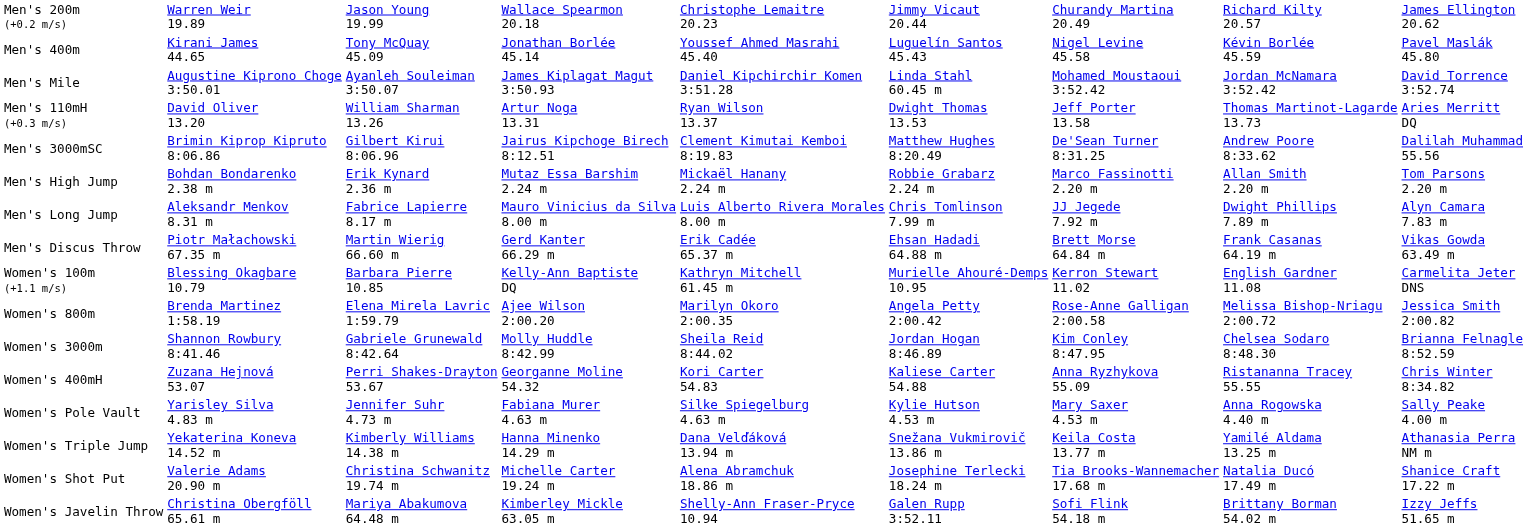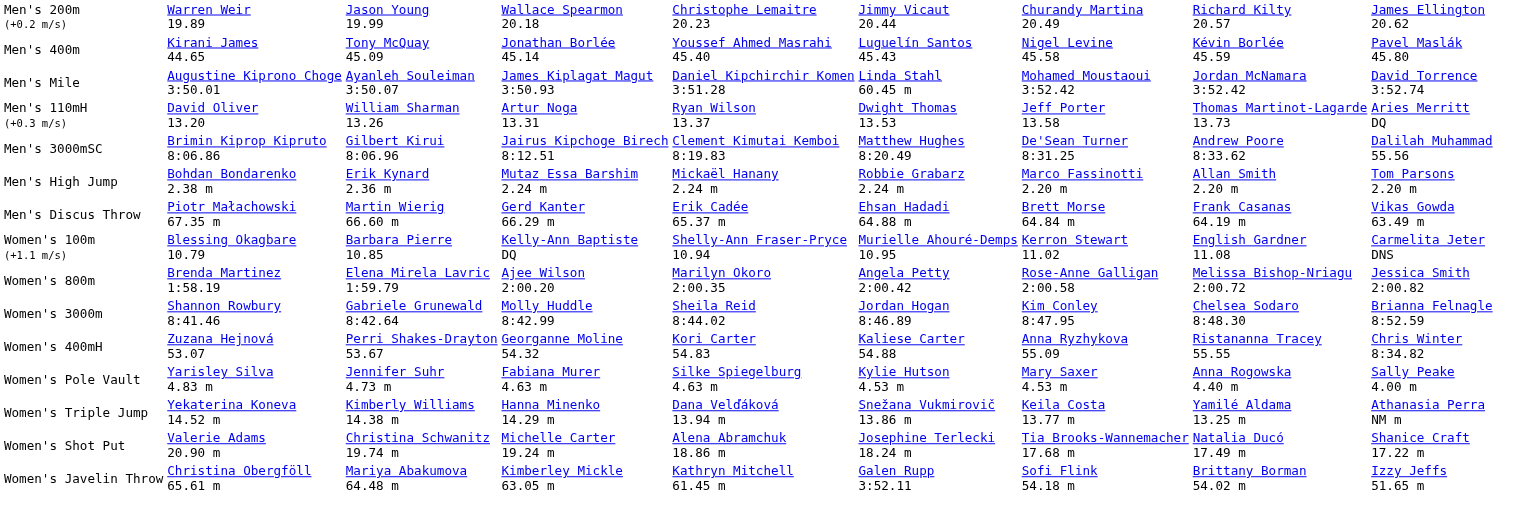- row: Men's Long Jump | Aleksandr Menkov 8.31 m | Fabrice Lapierre 8.17 m | Mauro Vinicius da Silva 8.00 m | Luis Alberto Rivera Morales 8.00 m | Chris Tomlinson 7.99 m | JJ Jegede 7.92 m | Dwight Phillips 7.89 m | Alyn Camara 7.83 m
Women's 100m (+1.1 m/s) | column 5: Kathryn Mitchell 61.45 m -> Shelly-Ann Fraser-Pryce 10.94
Women's Javelin Throw | column 5: Shelly-Ann Fraser-Pryce 10.94 -> Kathryn Mitchell 61.45 m
